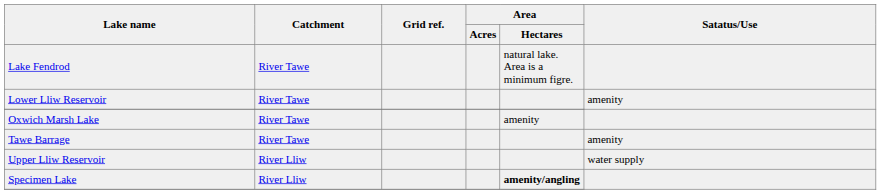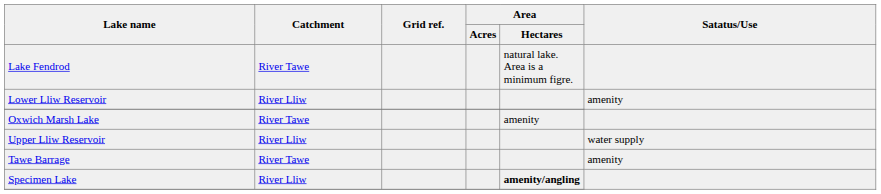Lower Lliw Reservoir | Catchment: River Tawe -> River Lliw
rows swapped: Upper Lliw Reservoir <-> Tawe Barrage
